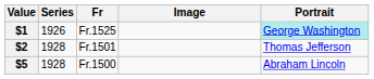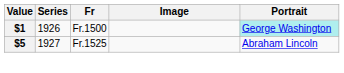$1 | Fr: Fr.1525 -> Fr.1500
- row: $2 | 1928 | Fr.1501 | Thomas Jefferson
$5 | Series: 1928 -> 1927
$5 | Fr: Fr.1500 -> Fr.1525
